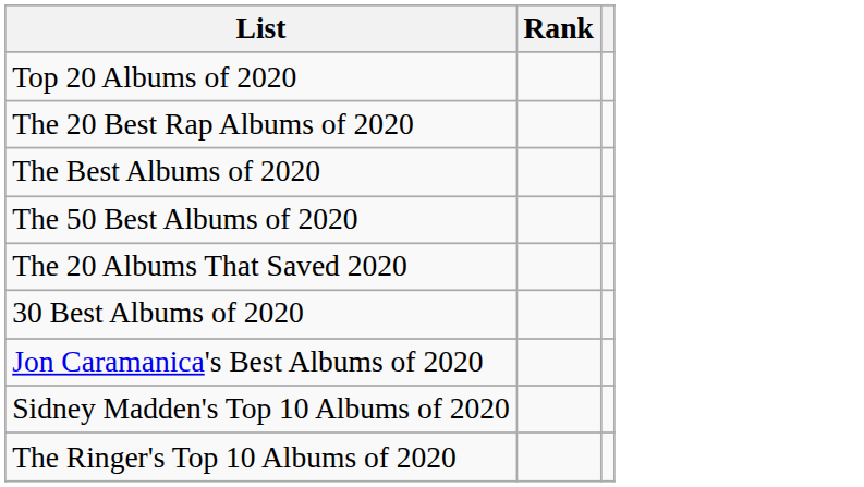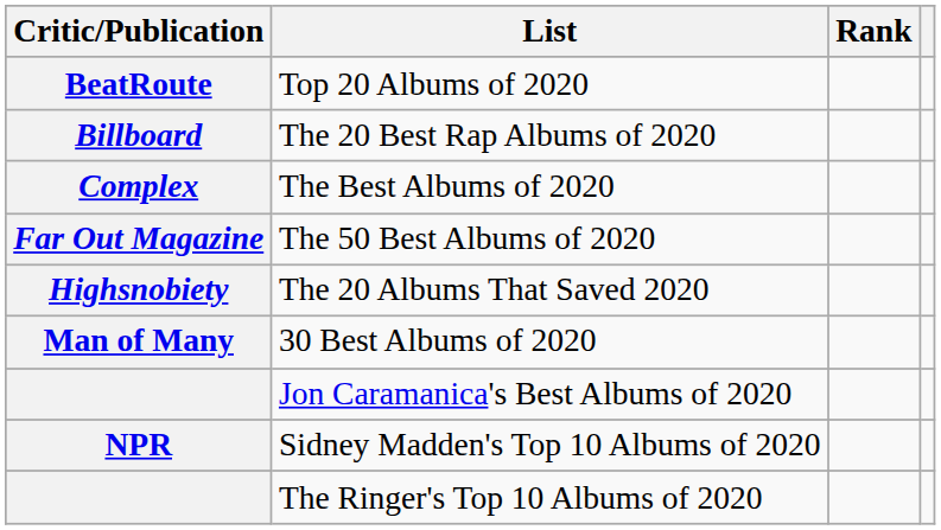+ column: Critic/Publication | BeatRoute | Billboard | Complex | Far Out Magazine | Highsnobiety | Man of Many | NPR
